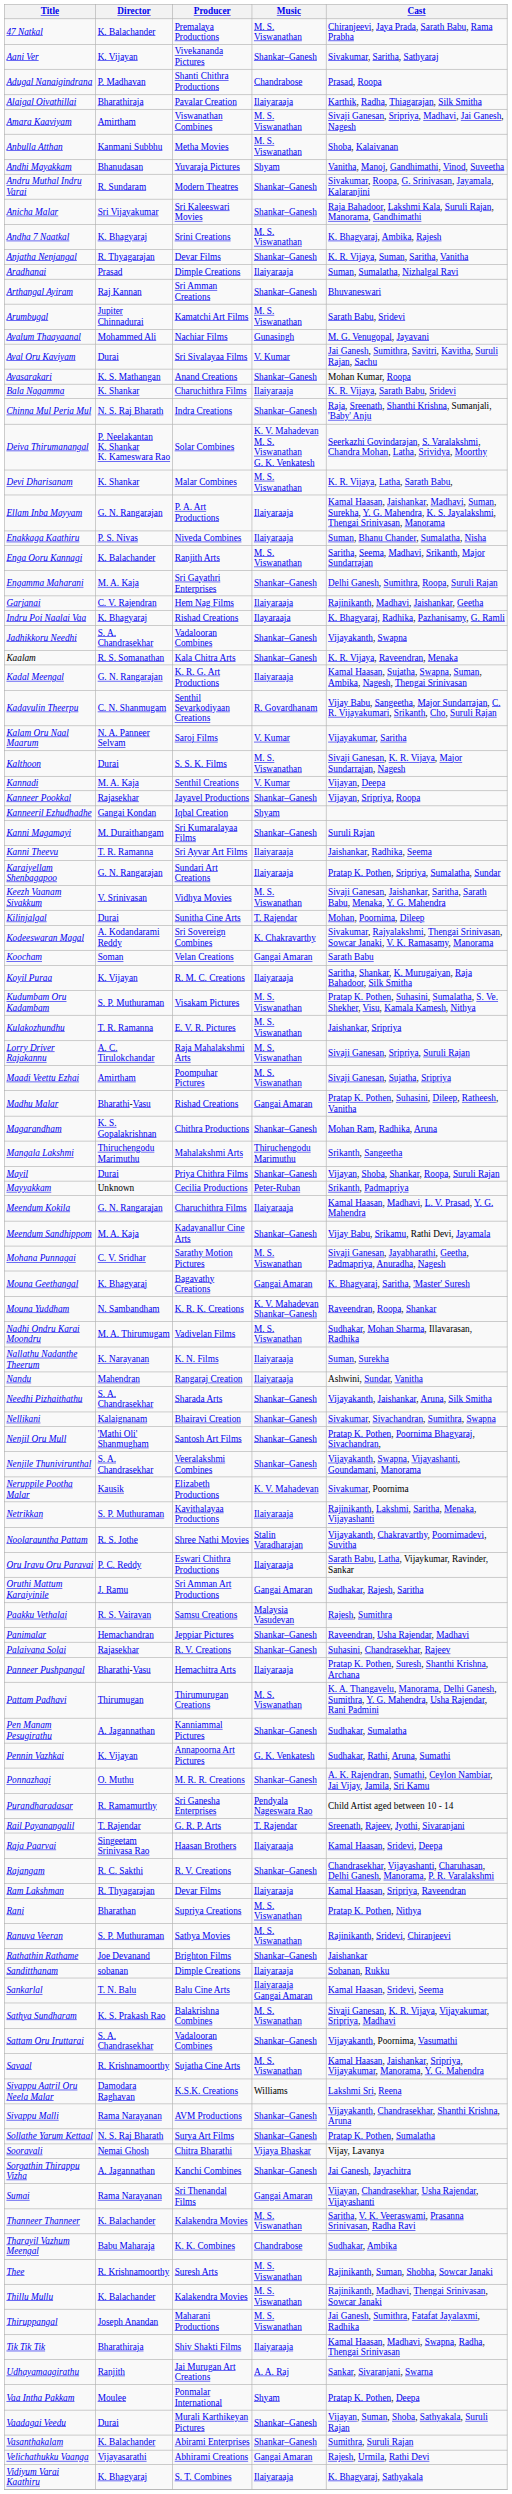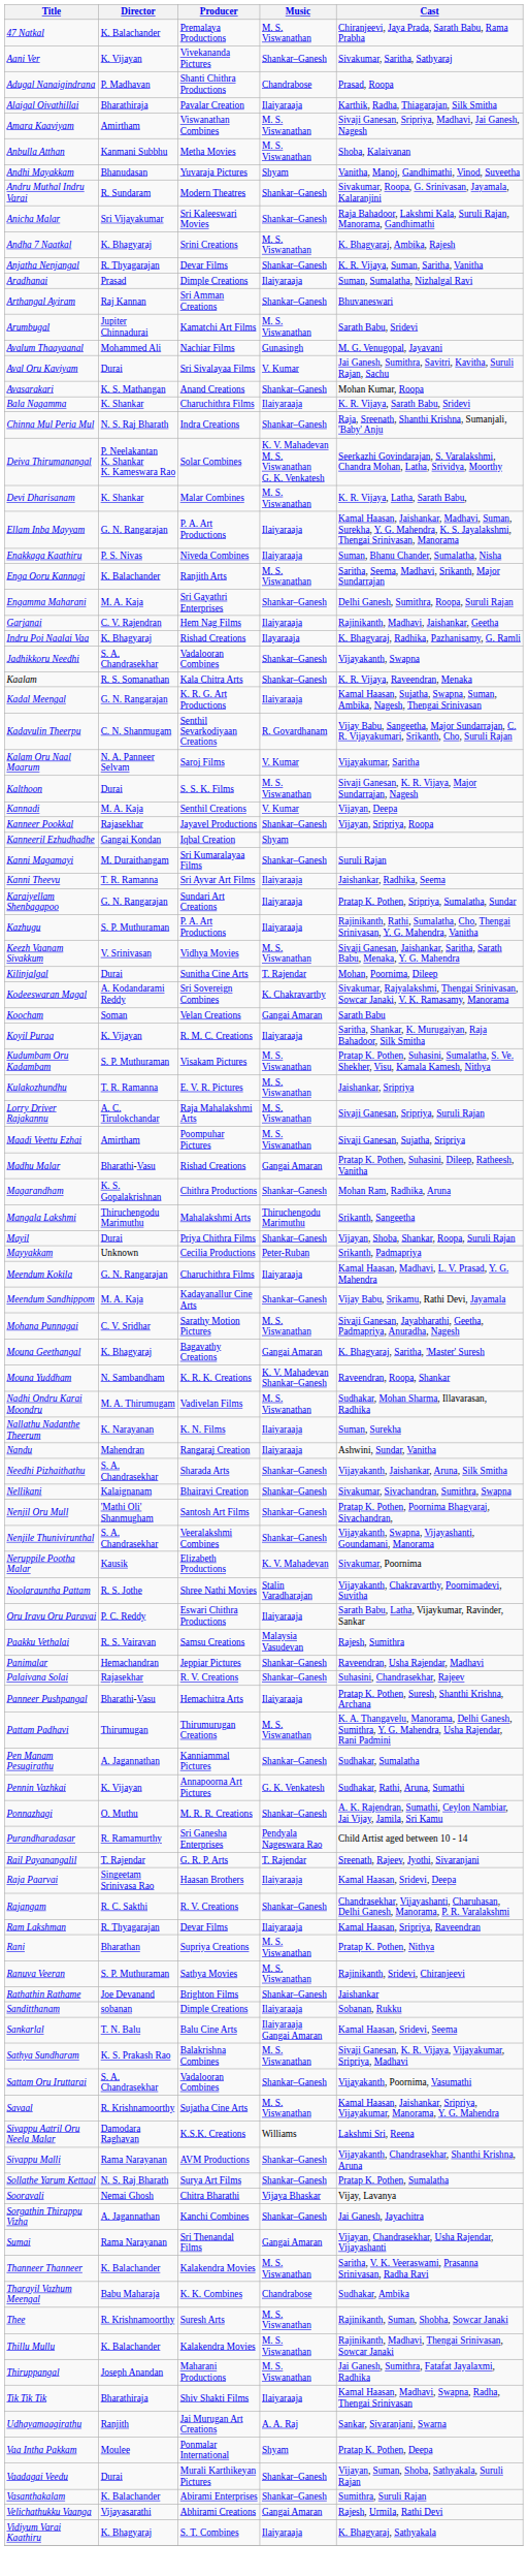+ row: Kazhugu | S. P. Muthuraman | P. A. Art Productions | Ilaiyaraaja | Rajinikanth, Rathi, Sumalatha, Cho, Thengai Srinivasan, Y. G. Mahendra, Vanitha
- row: Netrikkan | S. P. Muthuraman | Kavithalayaa Productions | Ilaiyaraaja | Rajinikanth, Lakshmi, Saritha, Menaka, Vijayashanti
- row: Oruthi Mattum Karaiyinile | J. Ramu | Sri Amman Art Productions | Gangai Amaran | Sudhakar, Rajesh, Saritha
